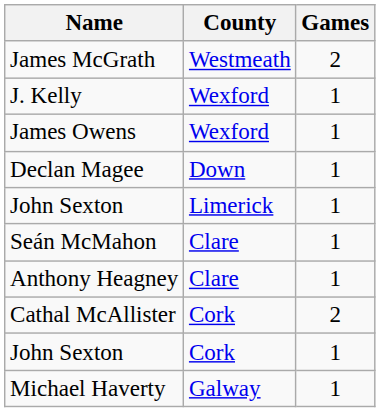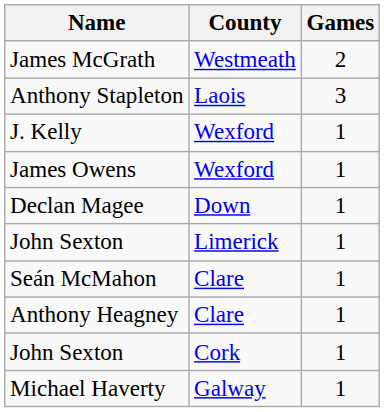+ row: Anthony Stapleton | Laois | 3
- row: Cathal McAllister | Cork | 2
